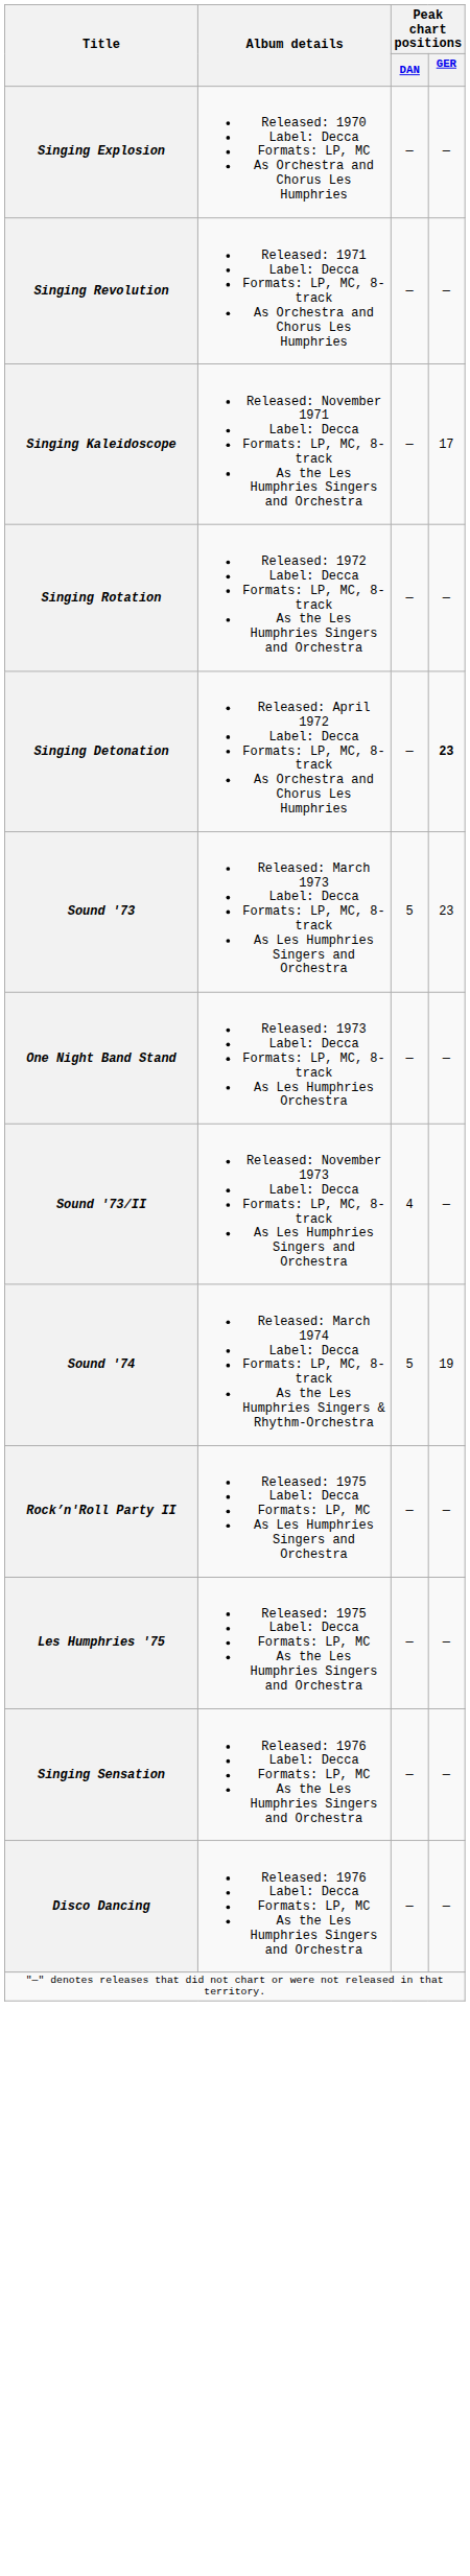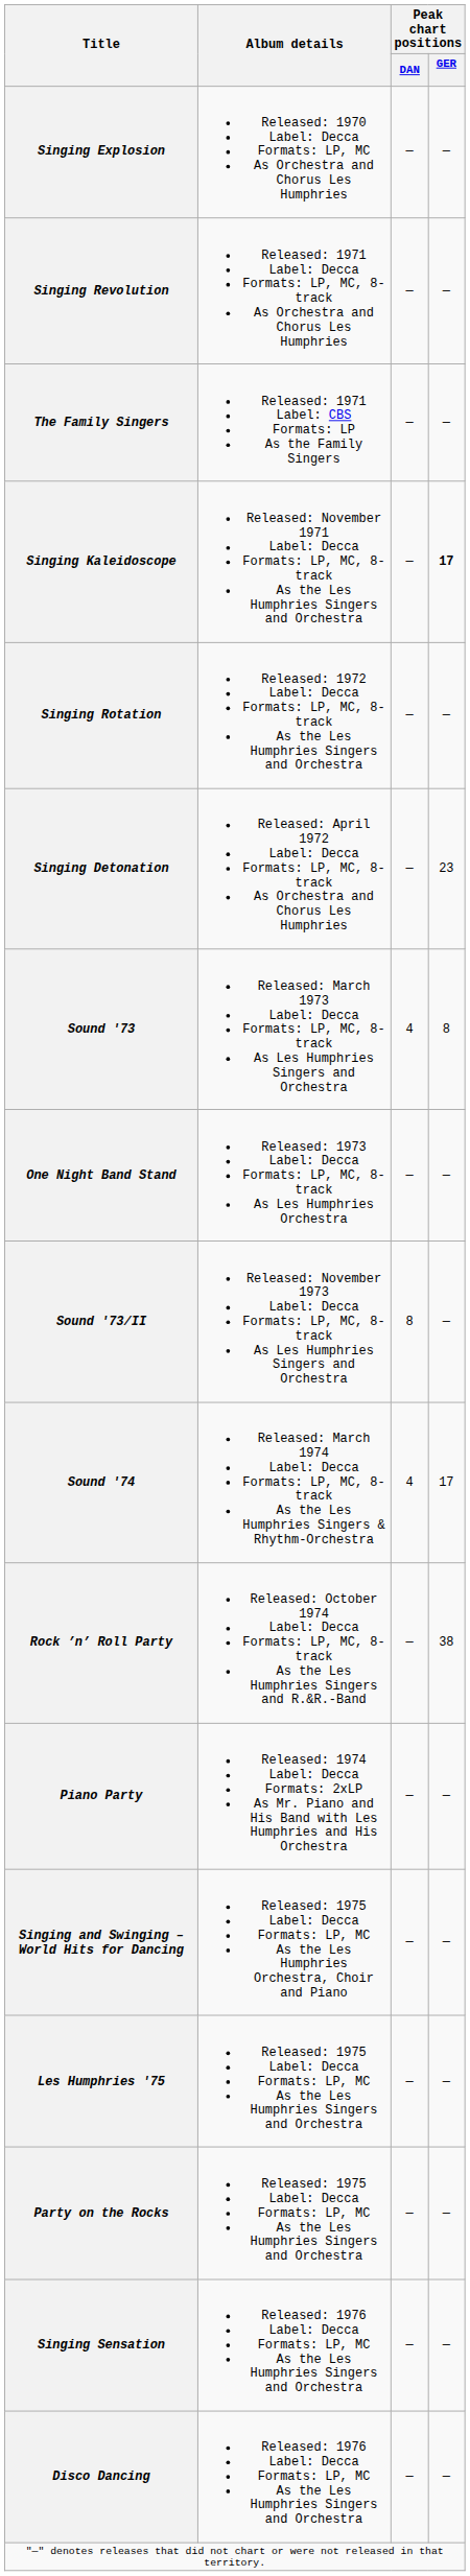+ row: The Family Singers | Released: 1971 Label: CBS Formats: LP As the Family Singers | — | —
Singing Kaleidoscope | Peak chart positions / GER: normal -> bold
Singing Detonation | Peak chart positions / GER: bold -> normal
Sound '73 | Peak chart positions / DAN: 5 -> 4
Sound '73 | Peak chart positions / GER: 23 -> 8
Sound '73/II | Peak chart positions / DAN: 4 -> 8
Sound '74 | Peak chart positions / DAN: 5 -> 4
Sound '74 | Peak chart positions / GER: 19 -> 17
+ row: Rock ’n’ Roll Party | Released: October 1974 Label: Decca Formats: LP, MC, 8-track As the Les Humphries Singers and R.&R.-Band | — | 38
+ row: Piano Party | Released: 1974 Label: Decca Formats: 2xLP As Mr. Piano and His Band with Les Humphries and His Orchestra | — | —
+ row: Singing and Swinging – World Hits for Dancing | Released: 1975 Label: Decca Formats: LP, MC As the Les Humphries Orchestra, Choir and Piano | — | —
- row: Rock’n'Roll Party II | Released: 1975 Label: Decca Formats: LP, MC As Les Humphries Singers and Orchestra | — | —
+ row: Party on the Rocks | Released: 1975 Label: Decca Formats: LP, MC As the Les Humphries Singers and Orchestra | — | —
